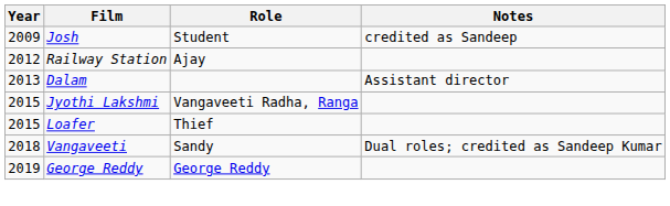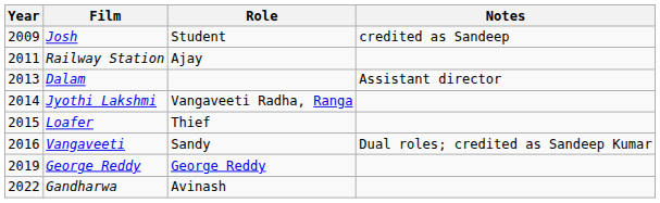Railway Station | Year: 2012 -> 2011
Jyothi Lakshmi | Year: 2015 -> 2014
Vangaveeti | Year: 2018 -> 2016
+ row: 2022 | Gandharwa | Avinash
